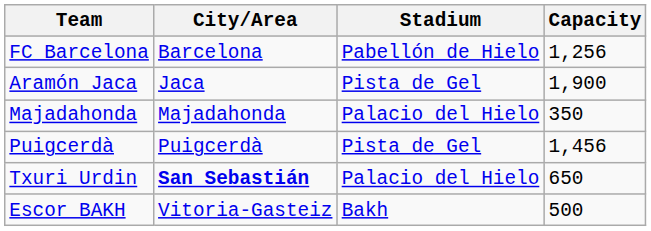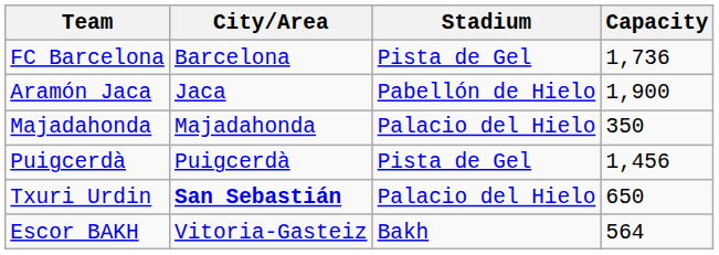FC Barcelona | Stadium: Pabellón de Hielo -> Pista de Gel
FC Barcelona | Capacity: 1,256 -> 1,736
Aramón Jaca | Stadium: Pista de Gel -> Pabellón de Hielo
Escor BAKH | Capacity: 500 -> 564
